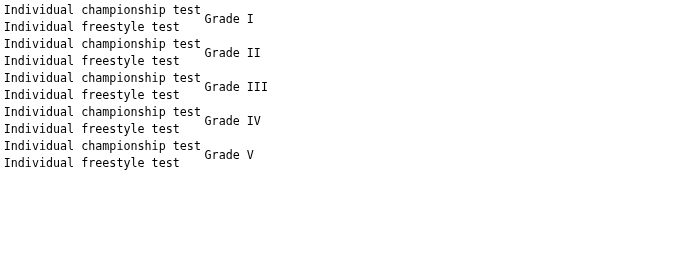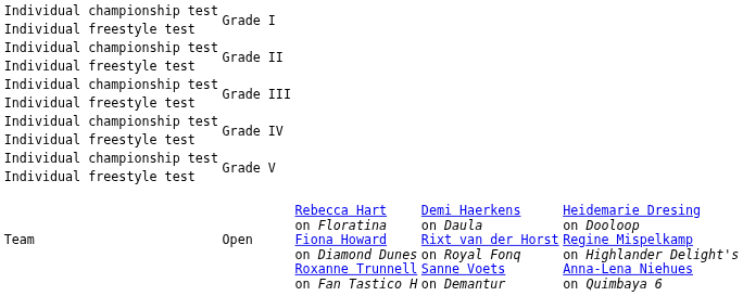+ row: Team | Open | Rebecca Hart on Floratina Fiona Howard on Diamond Dunes Roxanne Trunnell on Fan Tastico H | Demi Haerkens on Daula Rixt van der Horst on Royal Fonq Sanne Voets on Demantur | Heidemarie Dresing on Dooloop Regine Mispelkamp on Highlander Delight's Anna-Lena Niehues on Quimbaya 6
